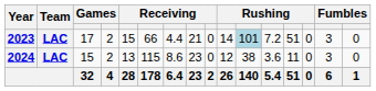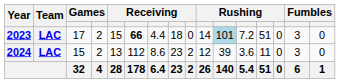2023 | column 6: normal -> bold
2023 | column 8: 21 -> 18
2024 | column 6: 115 -> 112
2024 | column 9: 0 -> 2
2024 | column 11: 38 -> 39
